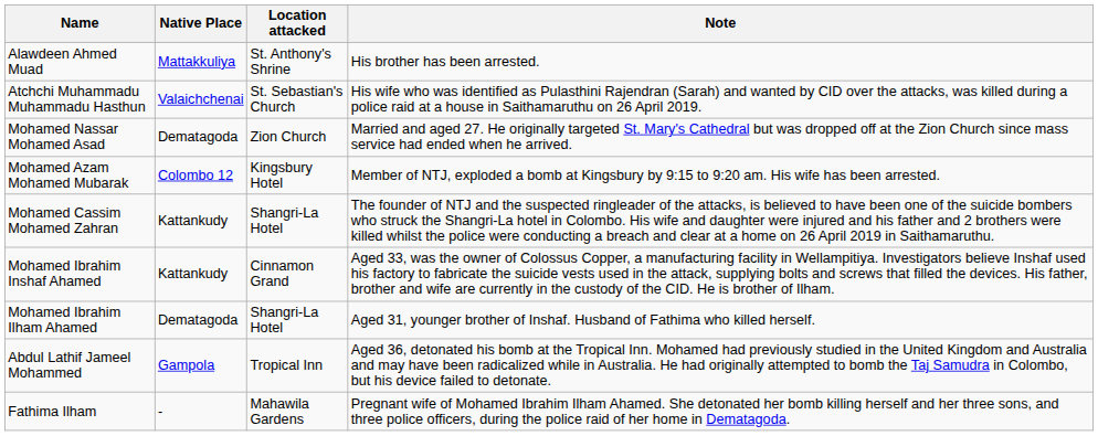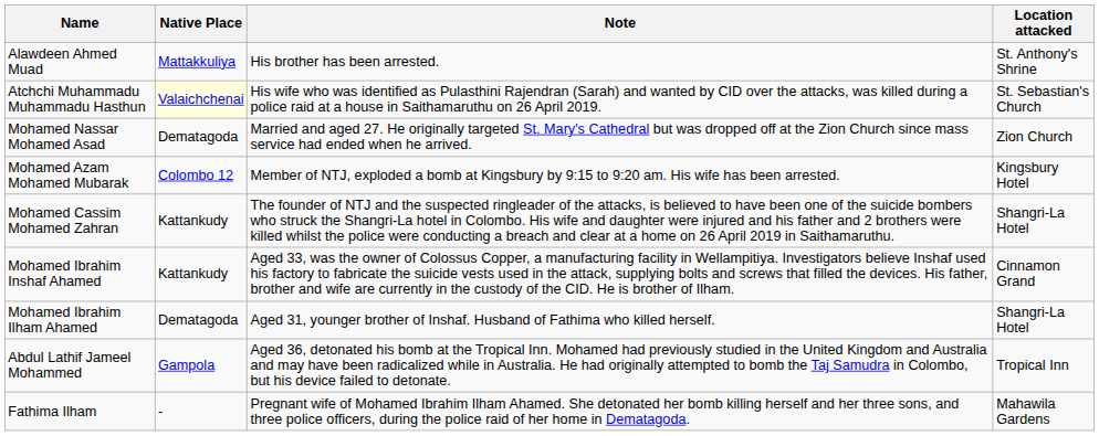columns swapped: Location attacked <-> Note
Atchchi Muhammadu Muhammadu Hasthun | Native Place: no background -> lightyellow background
